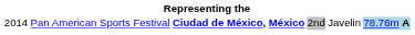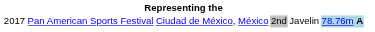Pan American Sports Festival | column 1: 2014 -> 2017
Pan American Sports Festival | column 3: bold -> normal
